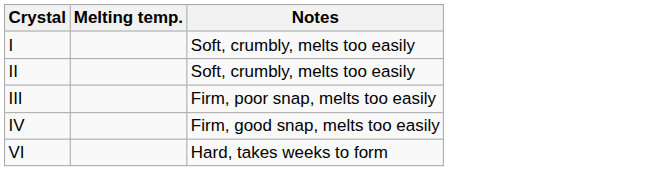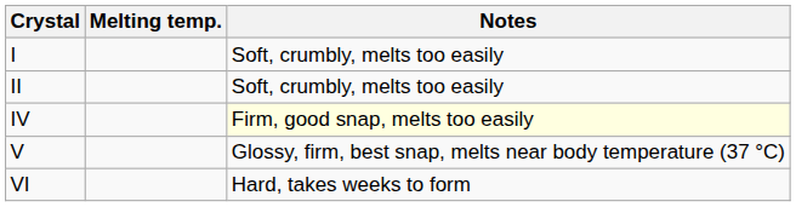- row: III | Firm, poor snap, melts too easily
IV | Notes: no background -> lightyellow background
+ row: V | Glossy, firm, best snap, melts near body temperature (37 °C)
